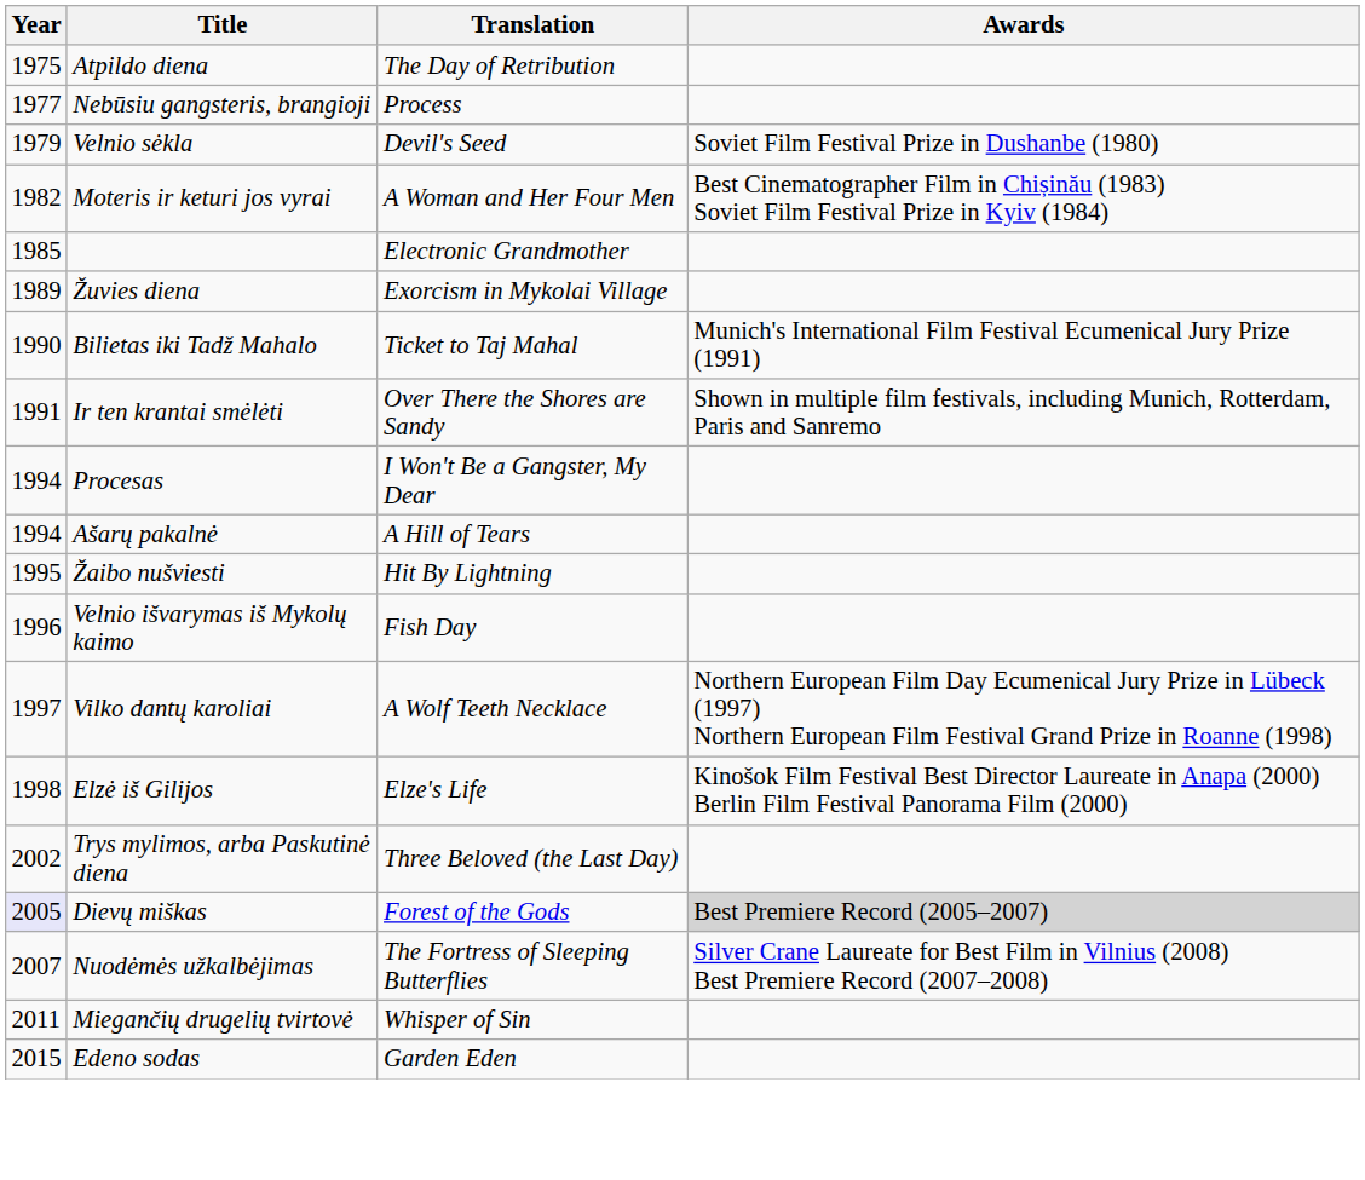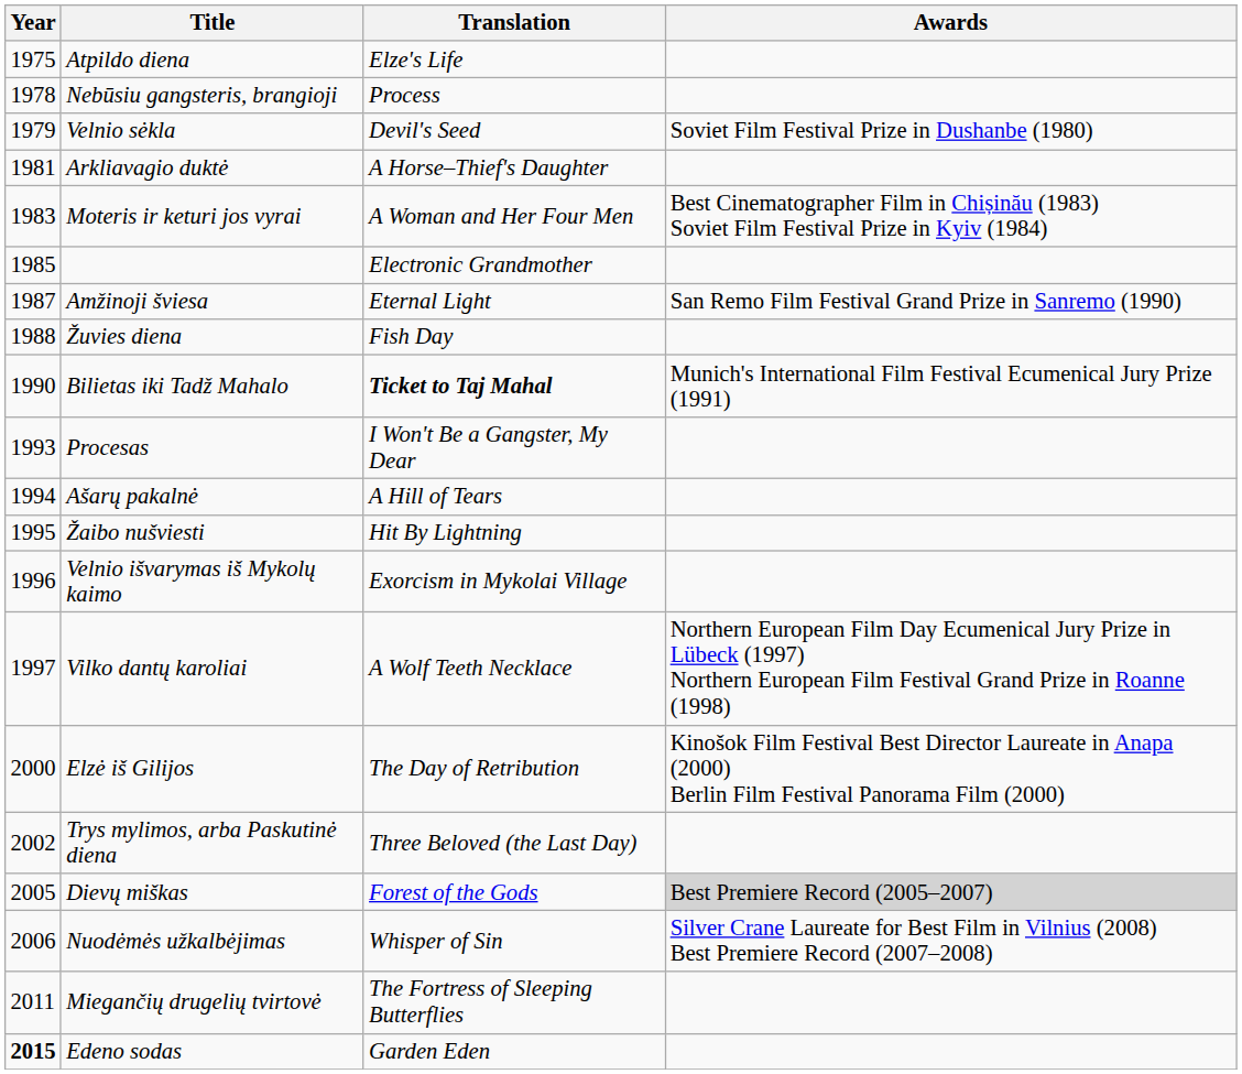Atpildo diena | Translation: The Day of Retribution -> Elze's Life
Nebūsiu gangsteris, brangioji | Year: 1977 -> 1978
+ row: 1981 | Arkliavagio duktė | A Horse–Thief's Daughter
Moteris ir keturi jos vyrai | Year: 1982 -> 1983
+ row: 1987 | Amžinoji šviesa | Eternal Light | San Remo Film Festival Grand Prize in Sanremo (1990)
Žuvies diena | Year: 1989 -> 1988
Žuvies diena | Translation: Exorcism in Mykolai Village -> Fish Day
Bilietas iki Tadž Mahalo | Translation: normal -> bold
- row: 1991 | Ir ten krantai smėlėti | Over There the Shores are Sandy | Shown in multiple film festivals, including Munich, Rotterdam, Paris and Sanremo
Procesas | Year: 1994 -> 1993
Velnio išvarymas iš Mykolų kaimo | Translation: Fish Day -> Exorcism in Mykolai Village
Elzė iš Gilijos | Year: 1998 -> 2000
Elzė iš Gilijos | Translation: Elze's Life -> The Day of Retribution
Dievų miškas | Year: lavender background -> no background
Nuodėmės užkalbėjimas | Year: 2007 -> 2006
Nuodėmės užkalbėjimas | Translation: The Fortress of Sleeping Butterflies -> Whisper of Sin
Miegančių drugelių tvirtovė | Translation: Whisper of Sin -> The Fortress of Sleeping Butterflies
Edeno sodas | Year: normal -> bold
